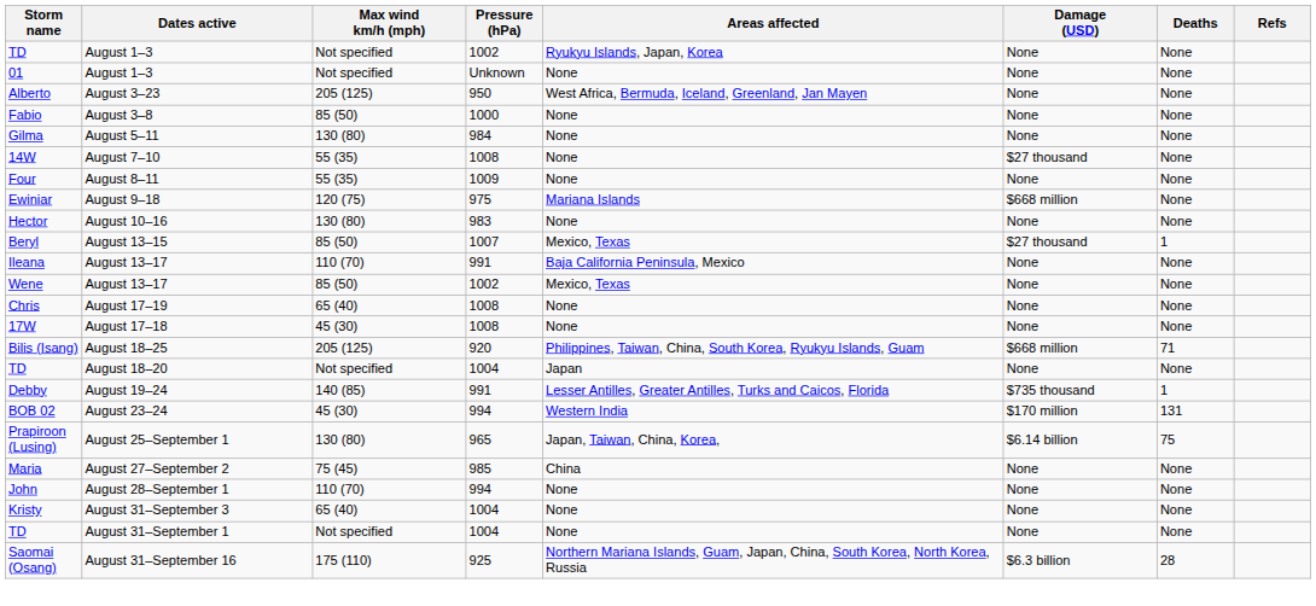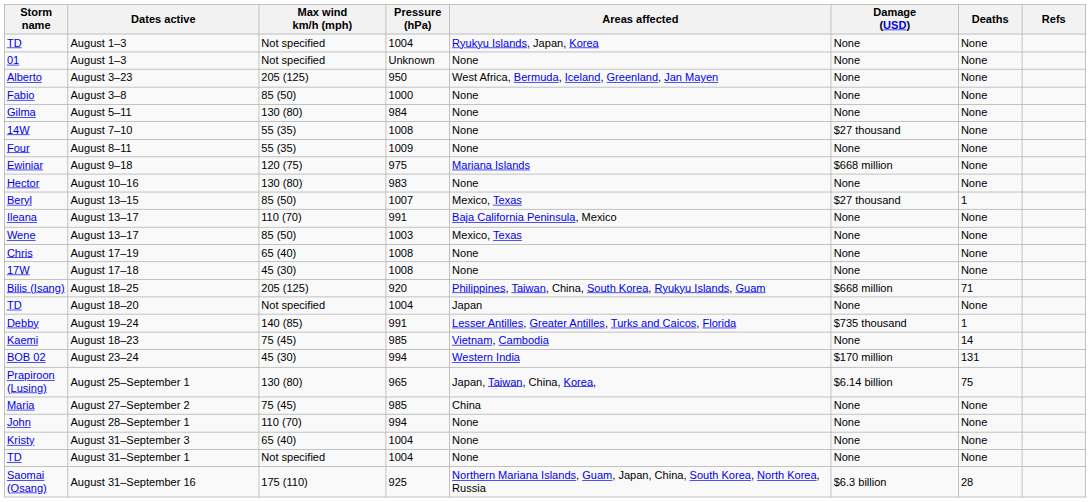TD / August 1–3 | Pressure (hPa): 1002 -> 1004
Wene | Pressure (hPa): 1002 -> 1003
+ row: Kaemi | August 18–23 | 75 (45) | 985 | Vietnam, Cambodia | None | 14
